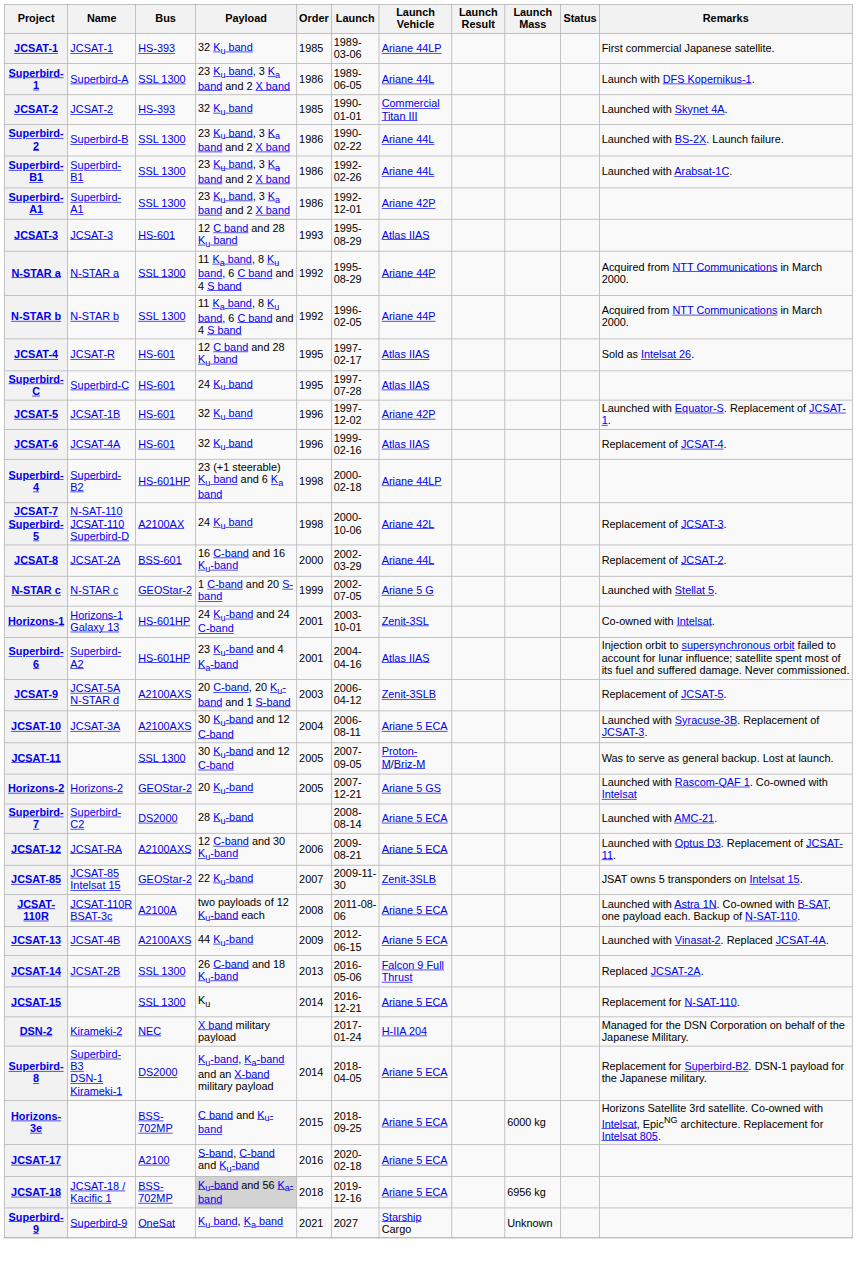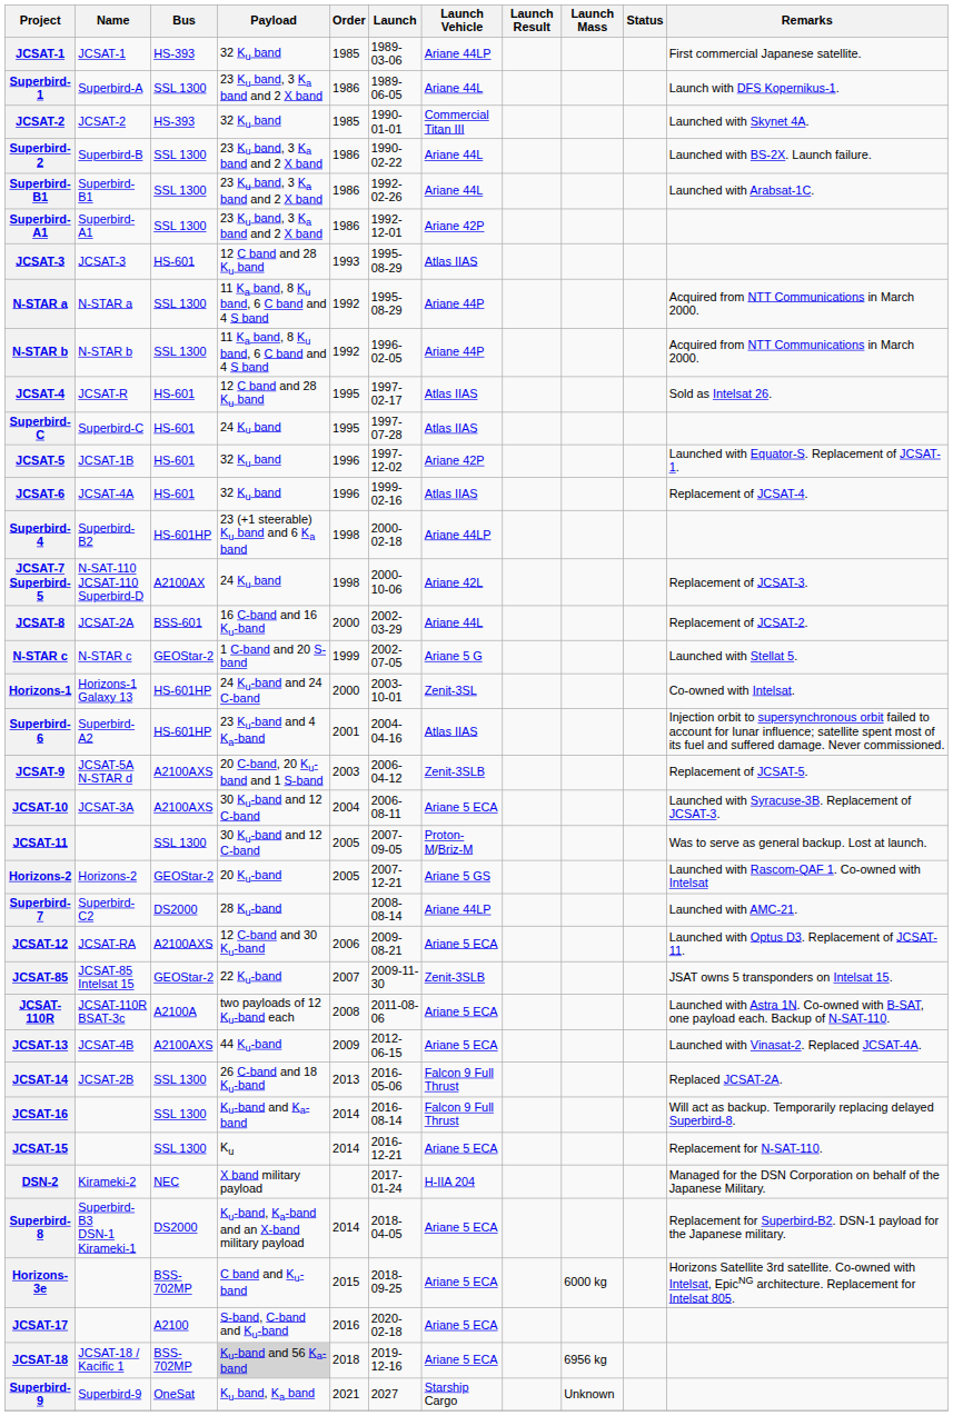Horizons-1 | Order: 2001 -> 2000
Superbird-7 | Launch Vehicle: Ariane 5 ECA -> Ariane 44LP
+ row: JCSAT-16 | SSL 1300 | Ku-band and Ka-band | 2014 | 2016-08-14 | Falcon 9 Full Thrust | Will act as backup. Temporarily replacing delayed Superbird-8.
